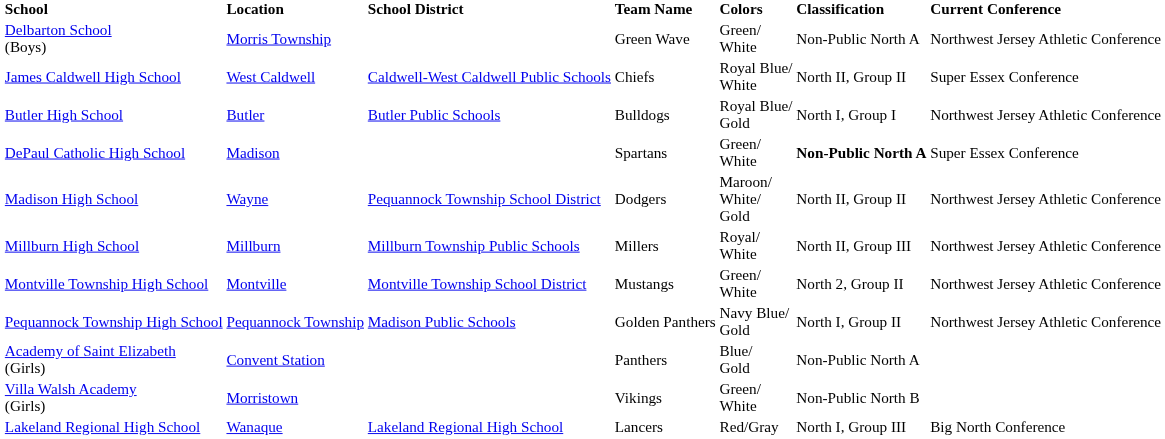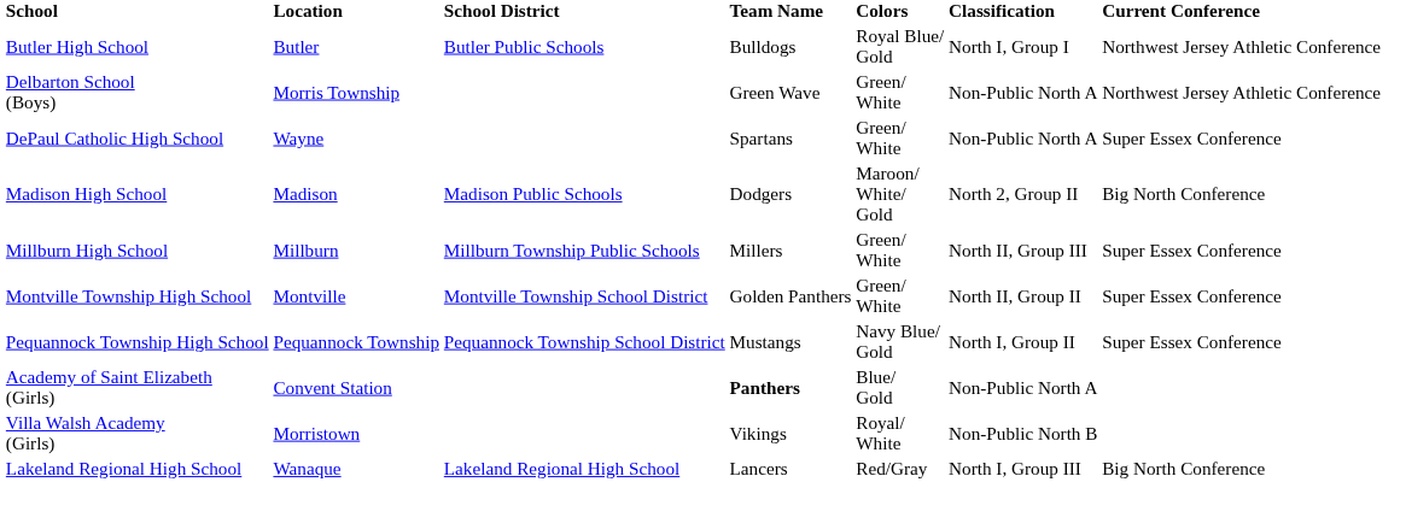rows swapped: Butler High School <-> Delbarton School (Boys)
- row: James Caldwell High School | West Caldwell | Caldwell-West Caldwell Public Schools | Chiefs | Royal Blue/ White | North II, Group II | Super Essex Conference
DePaul Catholic High School | Location: Madison -> Wayne
DePaul Catholic High School | Classification: bold -> normal
Madison High School | Location: Wayne -> Madison
Madison High School | School District: Pequannock Township School District -> Madison Public Schools
Madison High School | Classification: North II, Group II -> North 2, Group II
Madison High School | Current Conference: Northwest Jersey Athletic Conference -> Big North Conference
Millburn High School | Colors: Royal/ White -> Green/ White
Millburn High School | Current Conference: Northwest Jersey Athletic Conference -> Super Essex Conference
Montville Township High School | Team Name: Mustangs -> Golden Panthers
Montville Township High School | Classification: North 2, Group II -> North II, Group II
Montville Township High School | Current Conference: Northwest Jersey Athletic Conference -> Super Essex Conference
Pequannock Township High School | School District: Madison Public Schools -> Pequannock Township School District
Pequannock Township High School | Team Name: Golden Panthers -> Mustangs
Pequannock Township High School | Current Conference: Northwest Jersey Athletic Conference -> Super Essex Conference
Academy of Saint Elizabeth (Girls) | Team Name: normal -> bold
Villa Walsh Academy (Girls) | Colors: Green/ White -> Royal/ White
